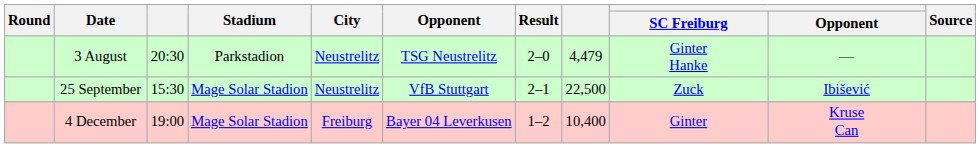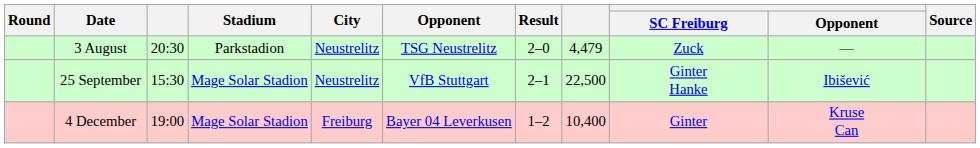3 August | SC Freiburg: Ginter Hanke -> Zuck
25 September | SC Freiburg: Zuck -> Ginter Hanke
